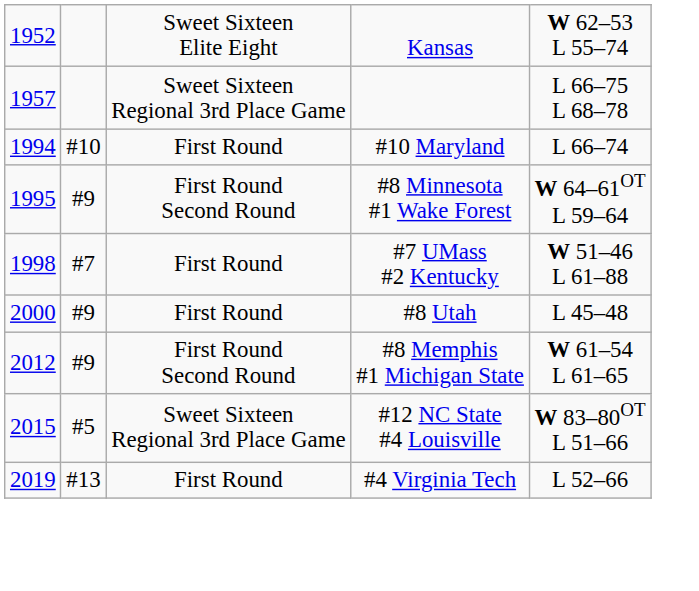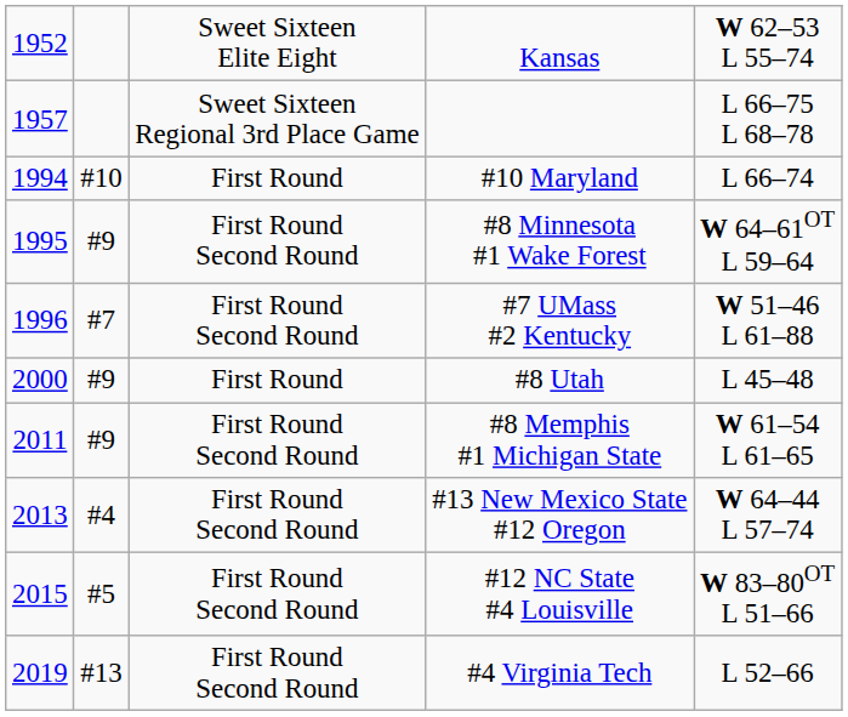#7 UMass #2 Kentucky | column 1: 1998 -> 1996
#7 UMass #2 Kentucky | column 3: First Round -> First Round Second Round
#8 Memphis #1 Michigan State | column 1: 2012 -> 2011
+ row: 2013 | #4 | First Round Second Round | #13 New Mexico State #12 Oregon | W 64–44 L 57–74
#12 NC State #4 Louisville | column 3: Sweet Sixteen Regional 3rd Place Game -> First Round Second Round
#4 Virginia Tech | column 3: First Round -> First Round Second Round
